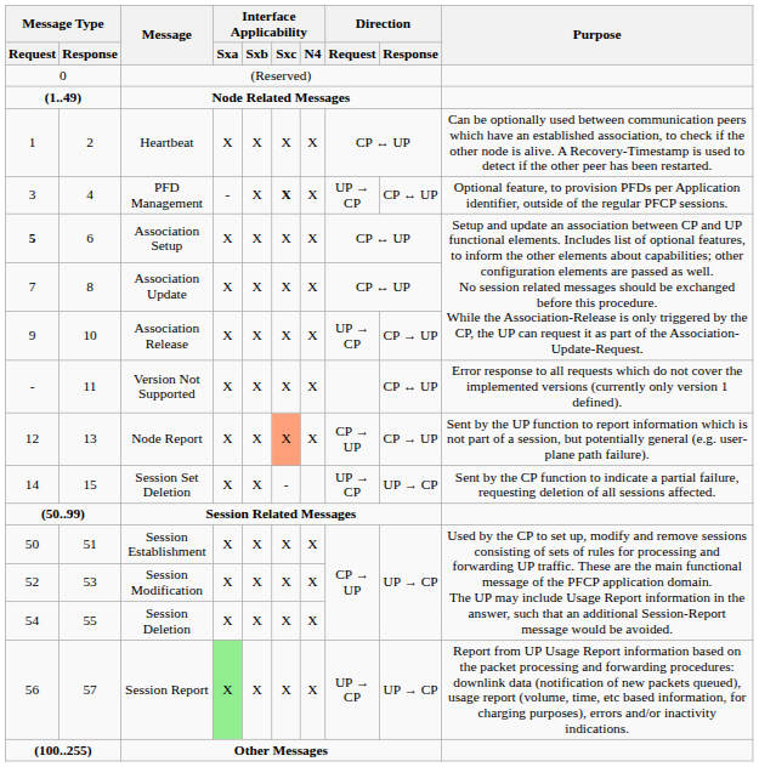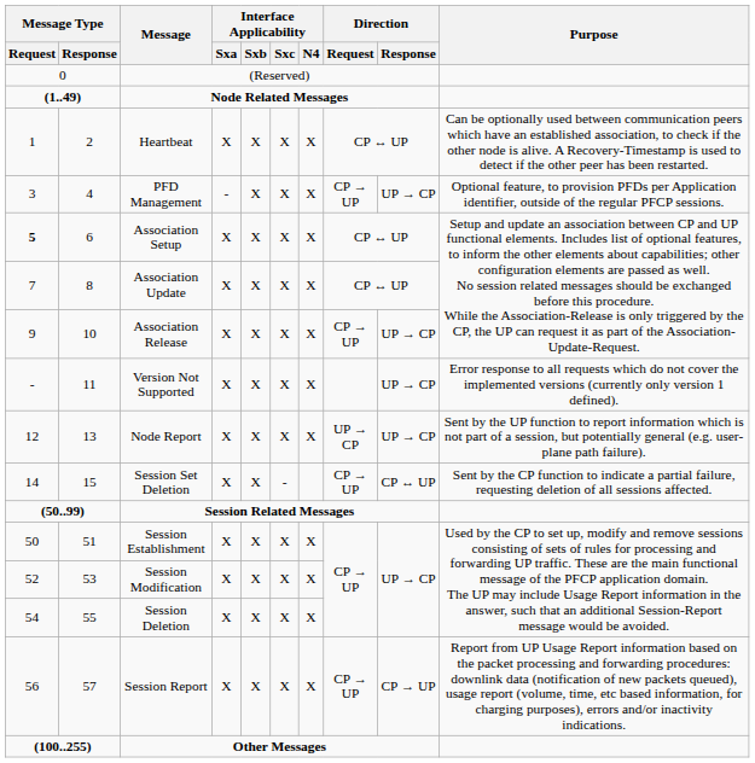PFD Management | Interface Applicability / Sxc: bold -> normal
PFD Management | Direction / Request: UP → CP -> CP → UP
PFD Management | Direction / Response: CP ↔ UP -> UP → CP
Association Release | Direction / Request: UP → CP -> CP → UP
Association Release | Direction / Response: CP → UP -> UP → CP
Version Not Supported | Direction / Response: CP ↔ UP -> UP → CP
Node Report | Interface Applicability / Sxc: lightsalmon background -> no background
Node Report | Direction / Request: CP → UP -> UP → CP
Node Report | Direction / Response: CP → UP -> UP → CP
Session Set Deletion | Direction / Request: UP → CP -> CP → UP
Session Set Deletion | Direction / Response: UP → CP -> CP ↔ UP
Session Report | Interface Applicability / Sxa: lightgreen background -> no background
Session Report | Direction / Request: UP → CP -> CP → UP
Session Report | Direction / Response: UP → CP -> CP → UP
